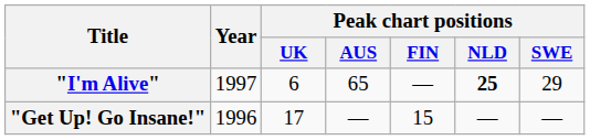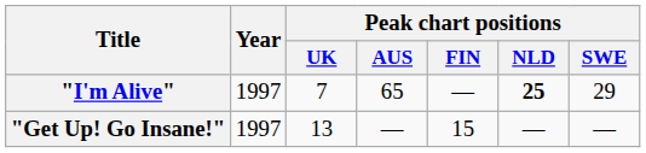"I'm Alive" | Peak chart positions / UK: 6 -> 7
"Get Up! Go Insane!" | Year: 1996 -> 1997
"Get Up! Go Insane!" | Peak chart positions / UK: 17 -> 13
